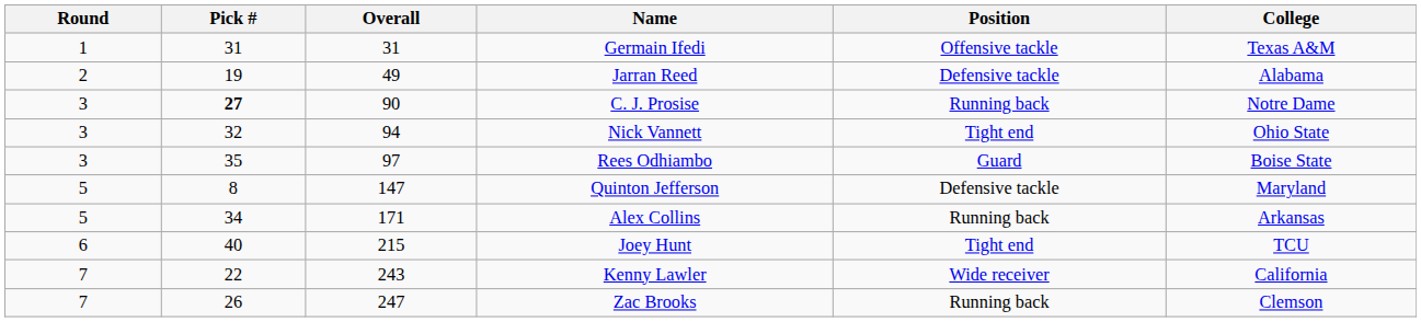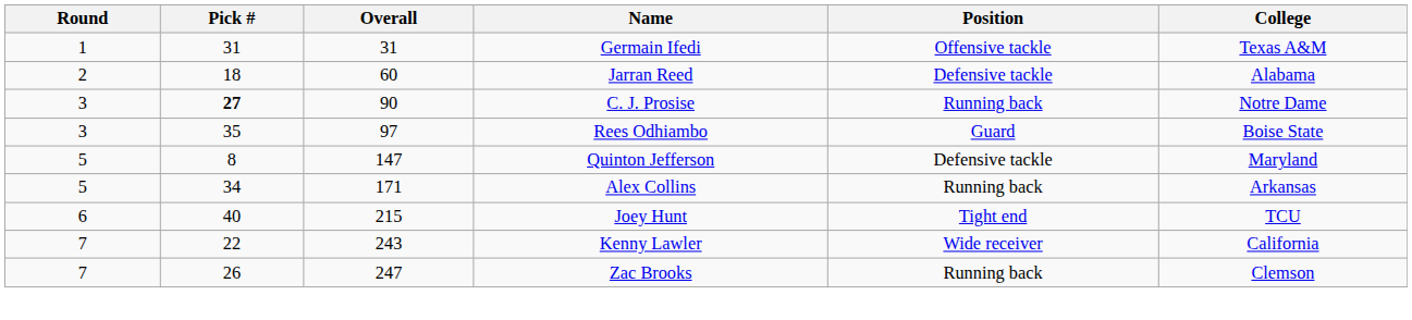Jarran Reed | Pick #: 19 -> 18
Jarran Reed | Overall: 49 -> 60
- row: 3 | 32 | 94 | Nick Vannett | Tight end | Ohio State
